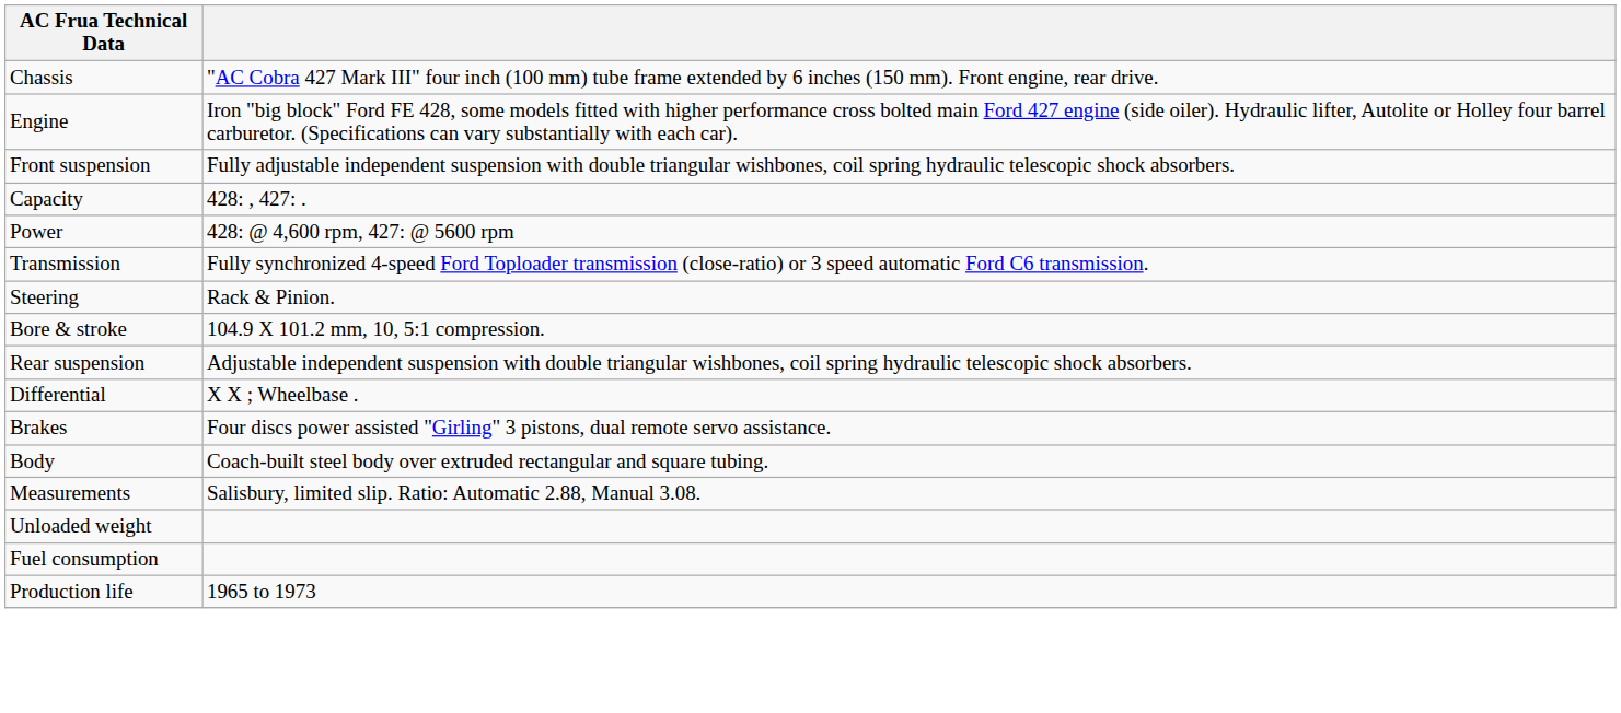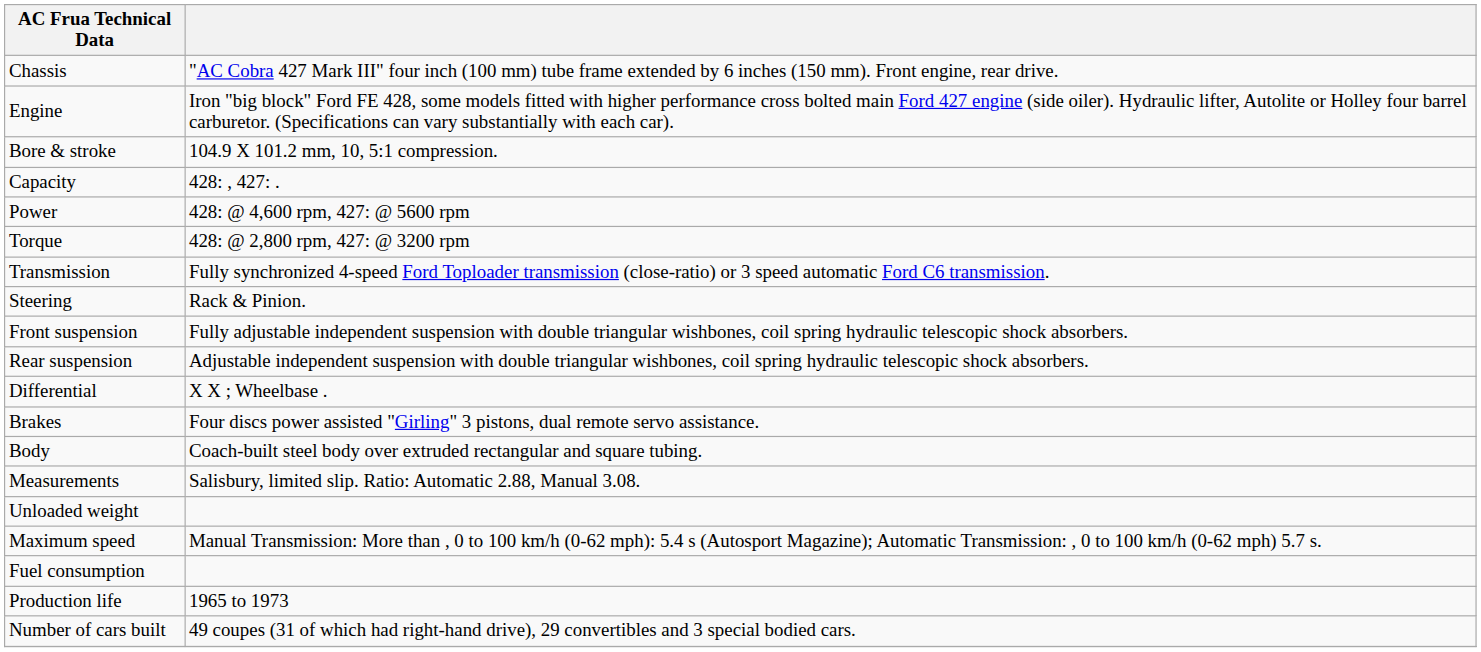rows swapped: Bore & stroke <-> Front suspension
+ row: Torque | 428: @ 2,800 rpm, 427: @ 3200 rpm
+ row: Maximum speed | Manual Transmission: More than , 0 to 100 km/h (0-62 mph): 5.4 s (Autosport Magazine); Automatic Transmission: , 0 to 100 km/h (0-62 mph) 5.7 s.
+ row: Number of cars built | 49 coupes (31 of which had right-hand drive), 29 convertibles and 3 special bodied cars.
